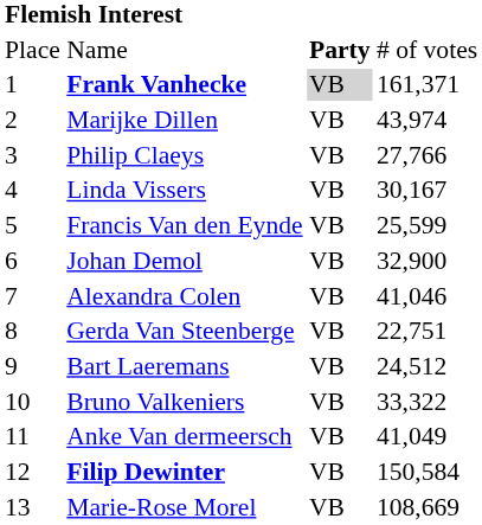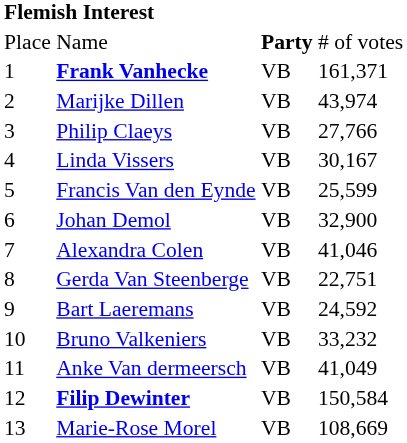Frank Vanhecke | column 3: lightgrey background -> no background
Bart Laeremans | column 4: 24,512 -> 24,592
Bruno Valkeniers | column 4: 33,322 -> 33,232
